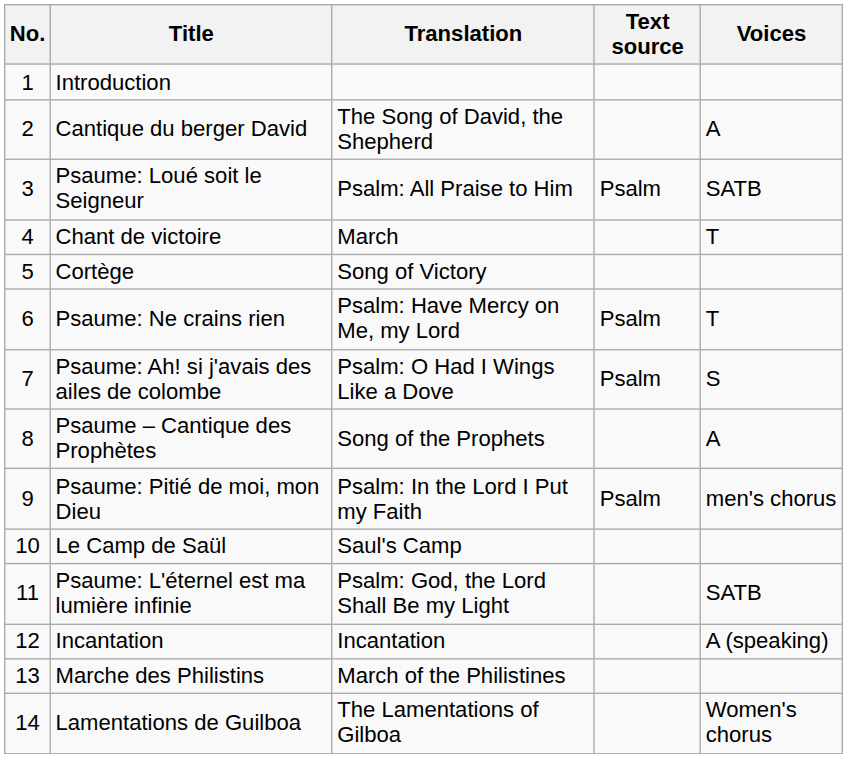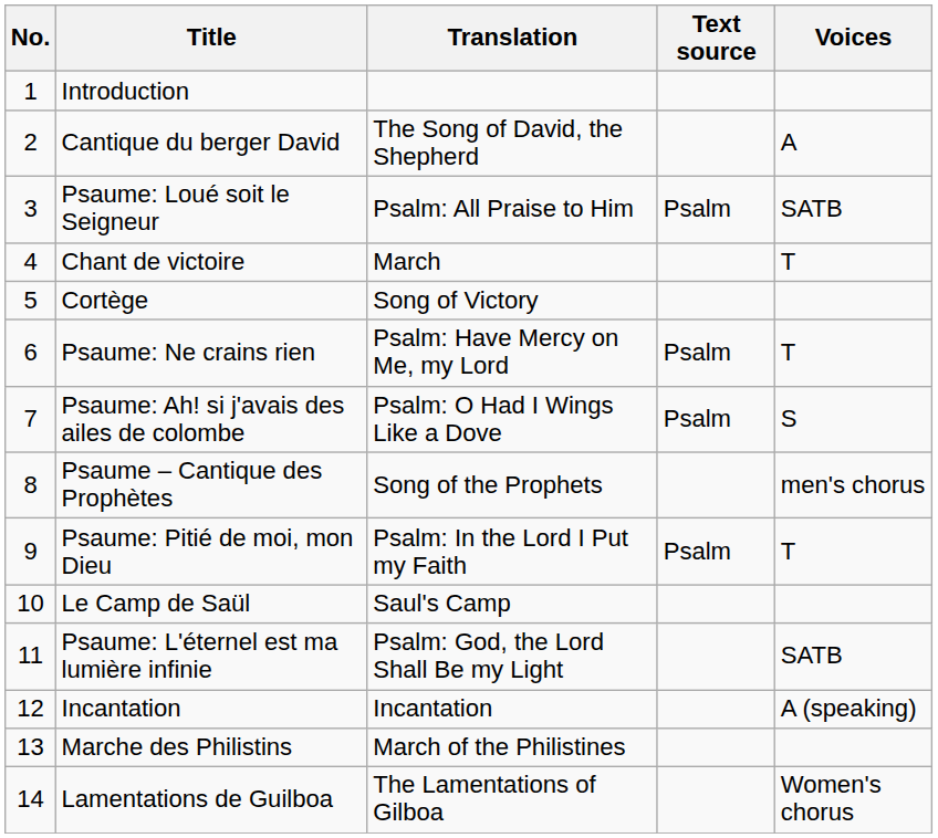Psaume – Cantique des Prophètes | Voices: A -> men's chorus
Psaume: Pitié de moi, mon Dieu | Voices: men's chorus -> T
